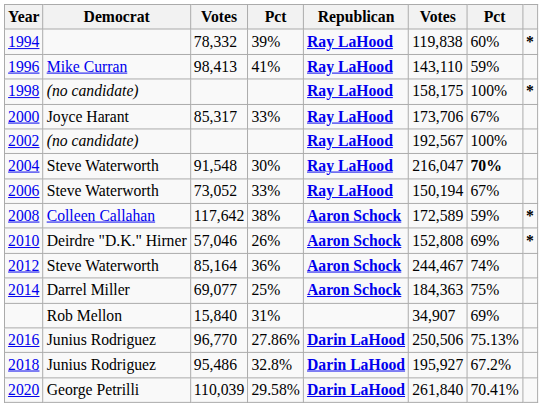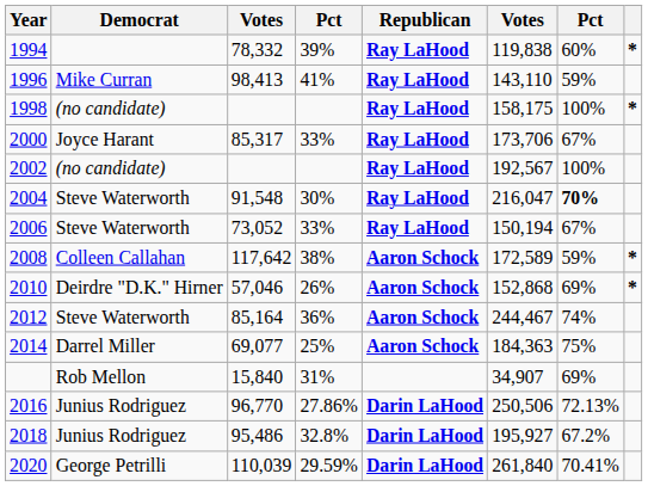2010 | column 6: 152,808 -> 152,868
2016 | column 7: 75.13% -> 72.13%
2020 | column 4: 29.58% -> 29.59%
